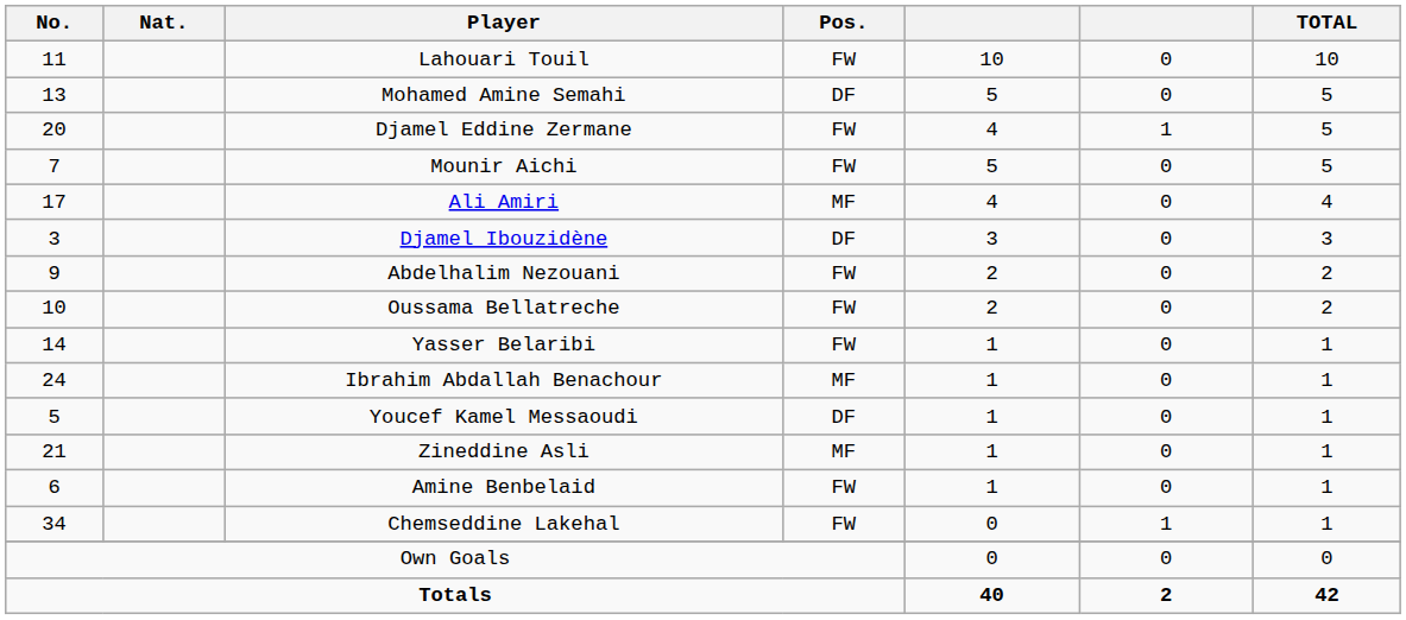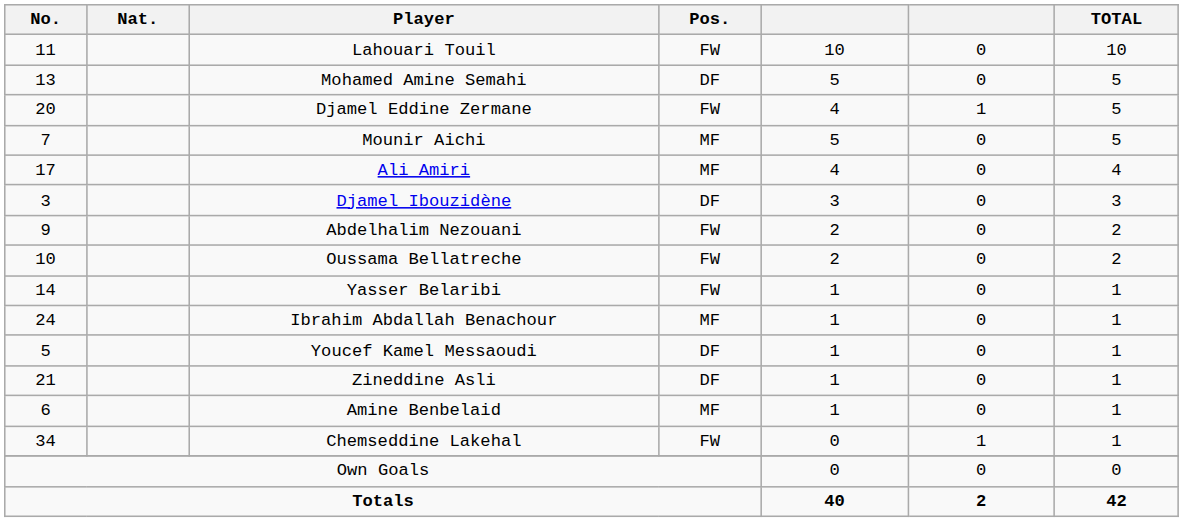Mounir Aichi | Pos.: FW -> MF
Zineddine Asli | Pos.: MF -> DF
Amine Benbelaid | Pos.: FW -> MF
